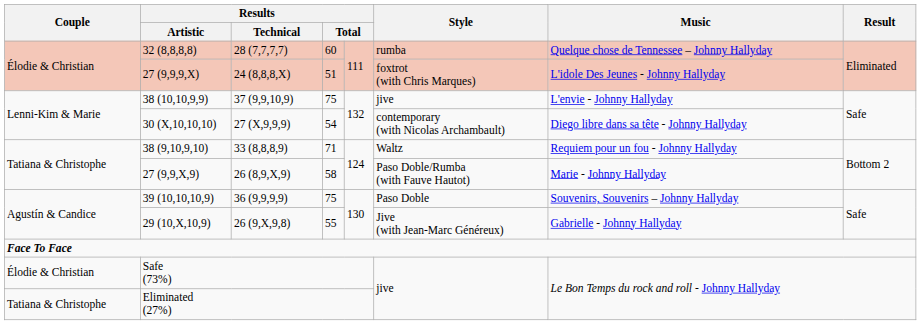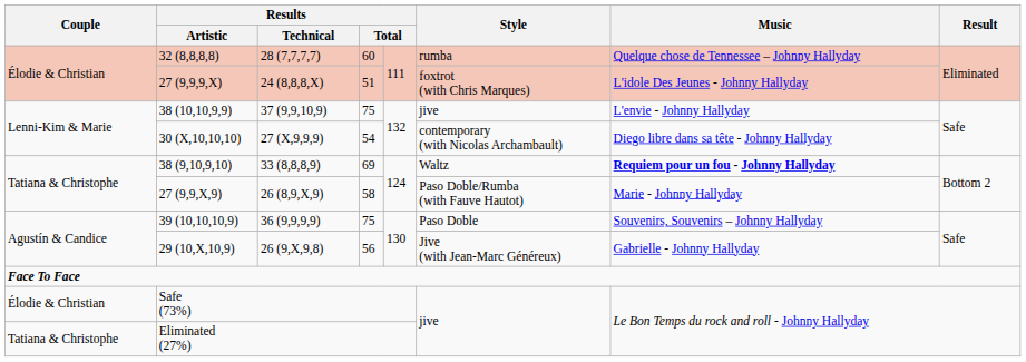38 (9,10,9,10) | column 4: 71 -> 69
38 (9,10,9,10) | Music: normal -> bold
29 (10,X,10,9) | column 4: 55 -> 56
